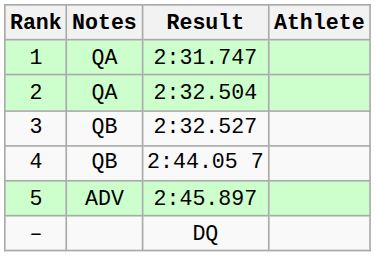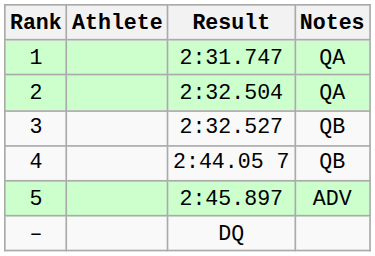columns swapped: Athlete <-> Notes
